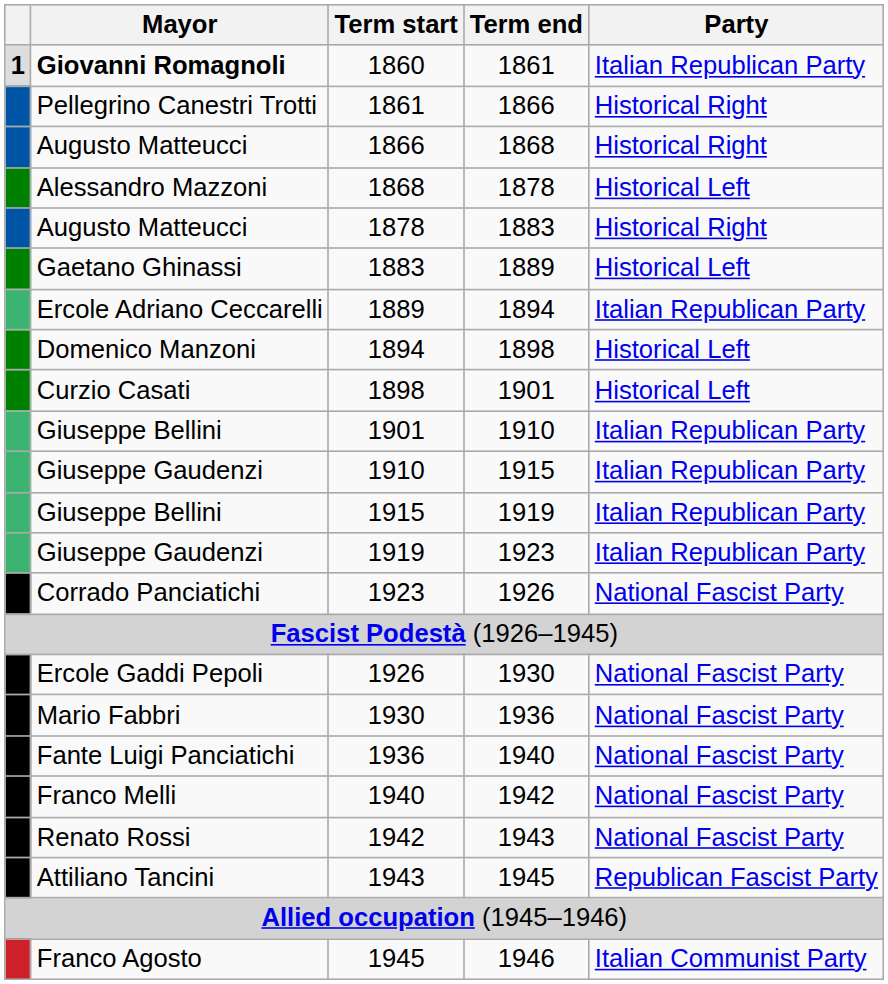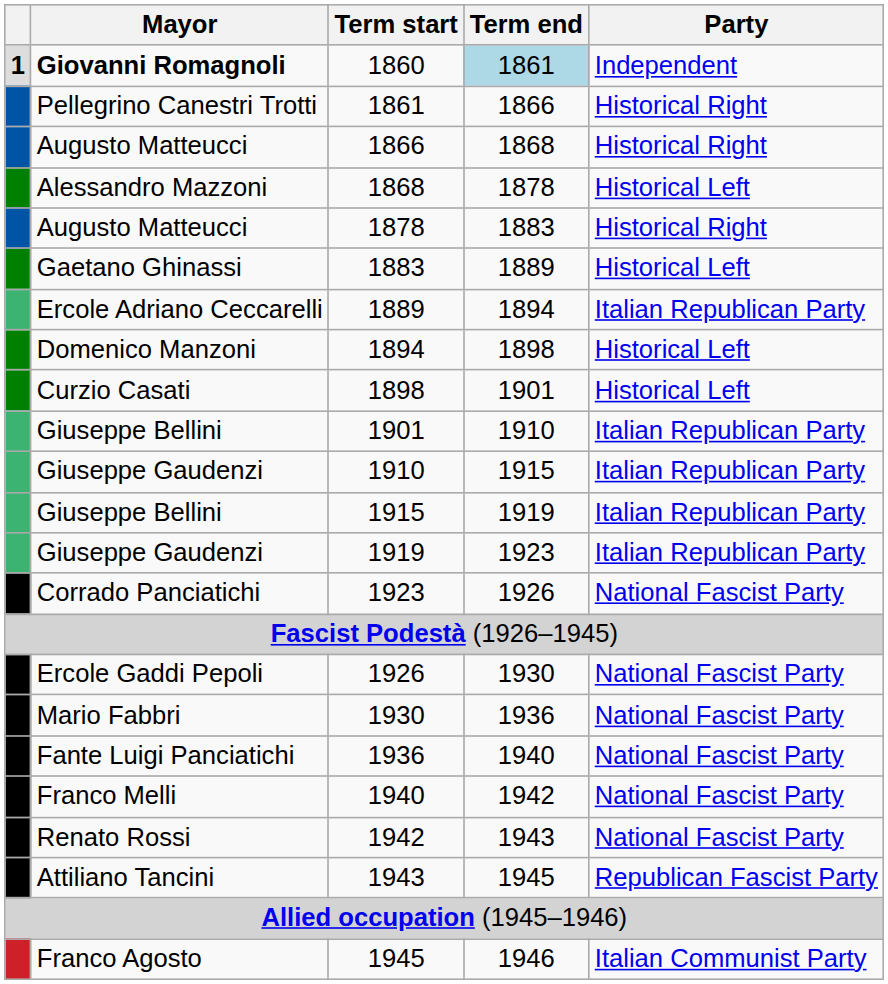1860 | Term end: no background -> lightblue background
1860 | Party: Italian Republican Party -> Independent
